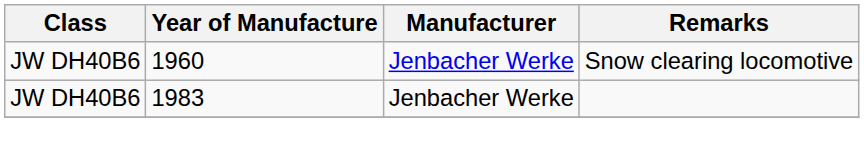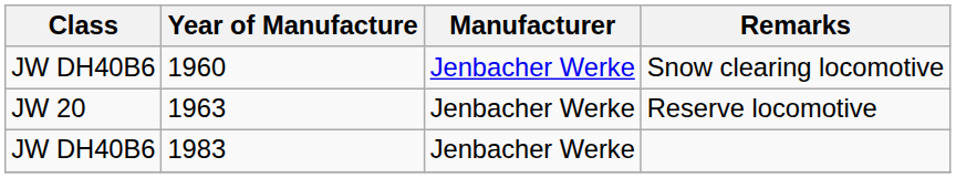+ row: JW 20 | 1963 | Jenbacher Werke | Reserve locomotive
